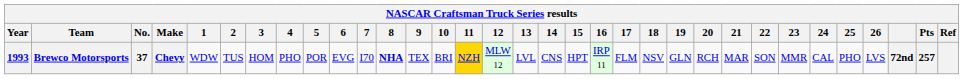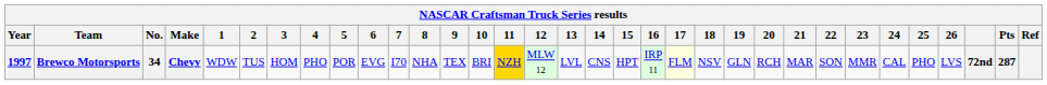Brewco Motorsports | Year: 1993 -> 1997
Brewco Motorsports | No.: 37 -> 34
Brewco Motorsports | 8: bold -> normal
Brewco Motorsports | 17: no background -> lightyellow background
Brewco Motorsports | Pts: 257 -> 287
